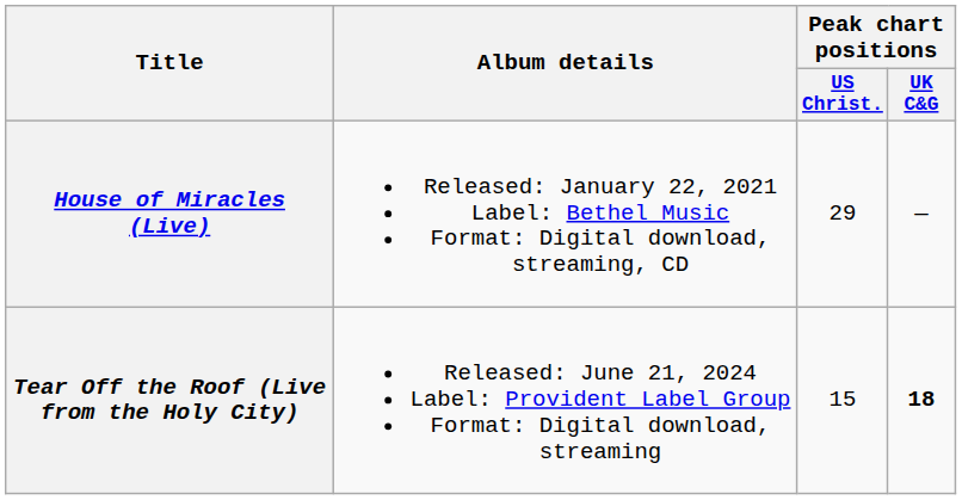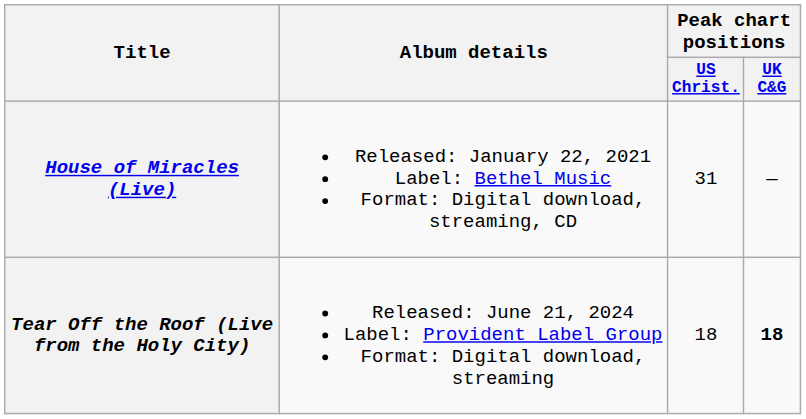House of Miracles (Live) | Peak chart positions / US Christ.: 29 -> 31
Tear Off the Roof (Live from the Holy City) | Peak chart positions / US Christ.: 15 -> 18
